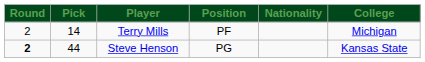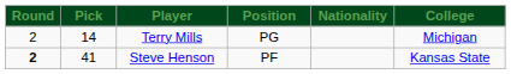Terry Mills | Position: PF -> PG
Steve Henson | Pick: 44 -> 41
Steve Henson | Position: PG -> PF
